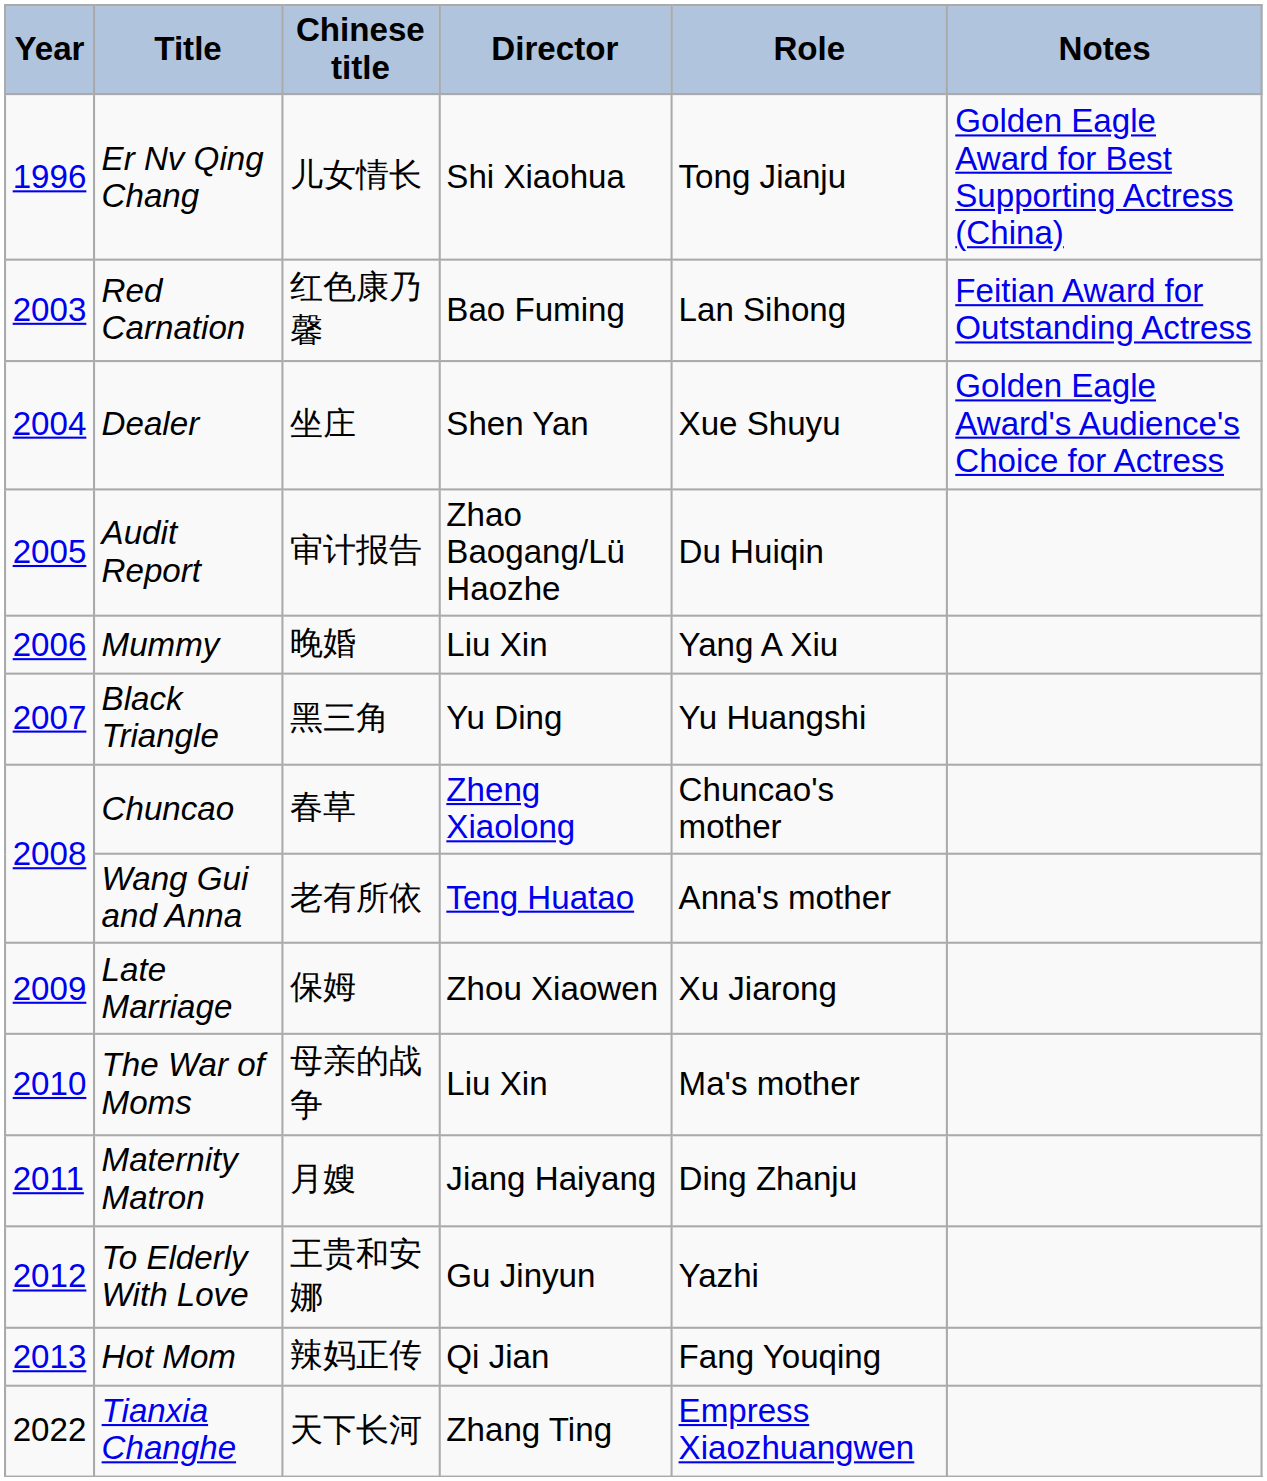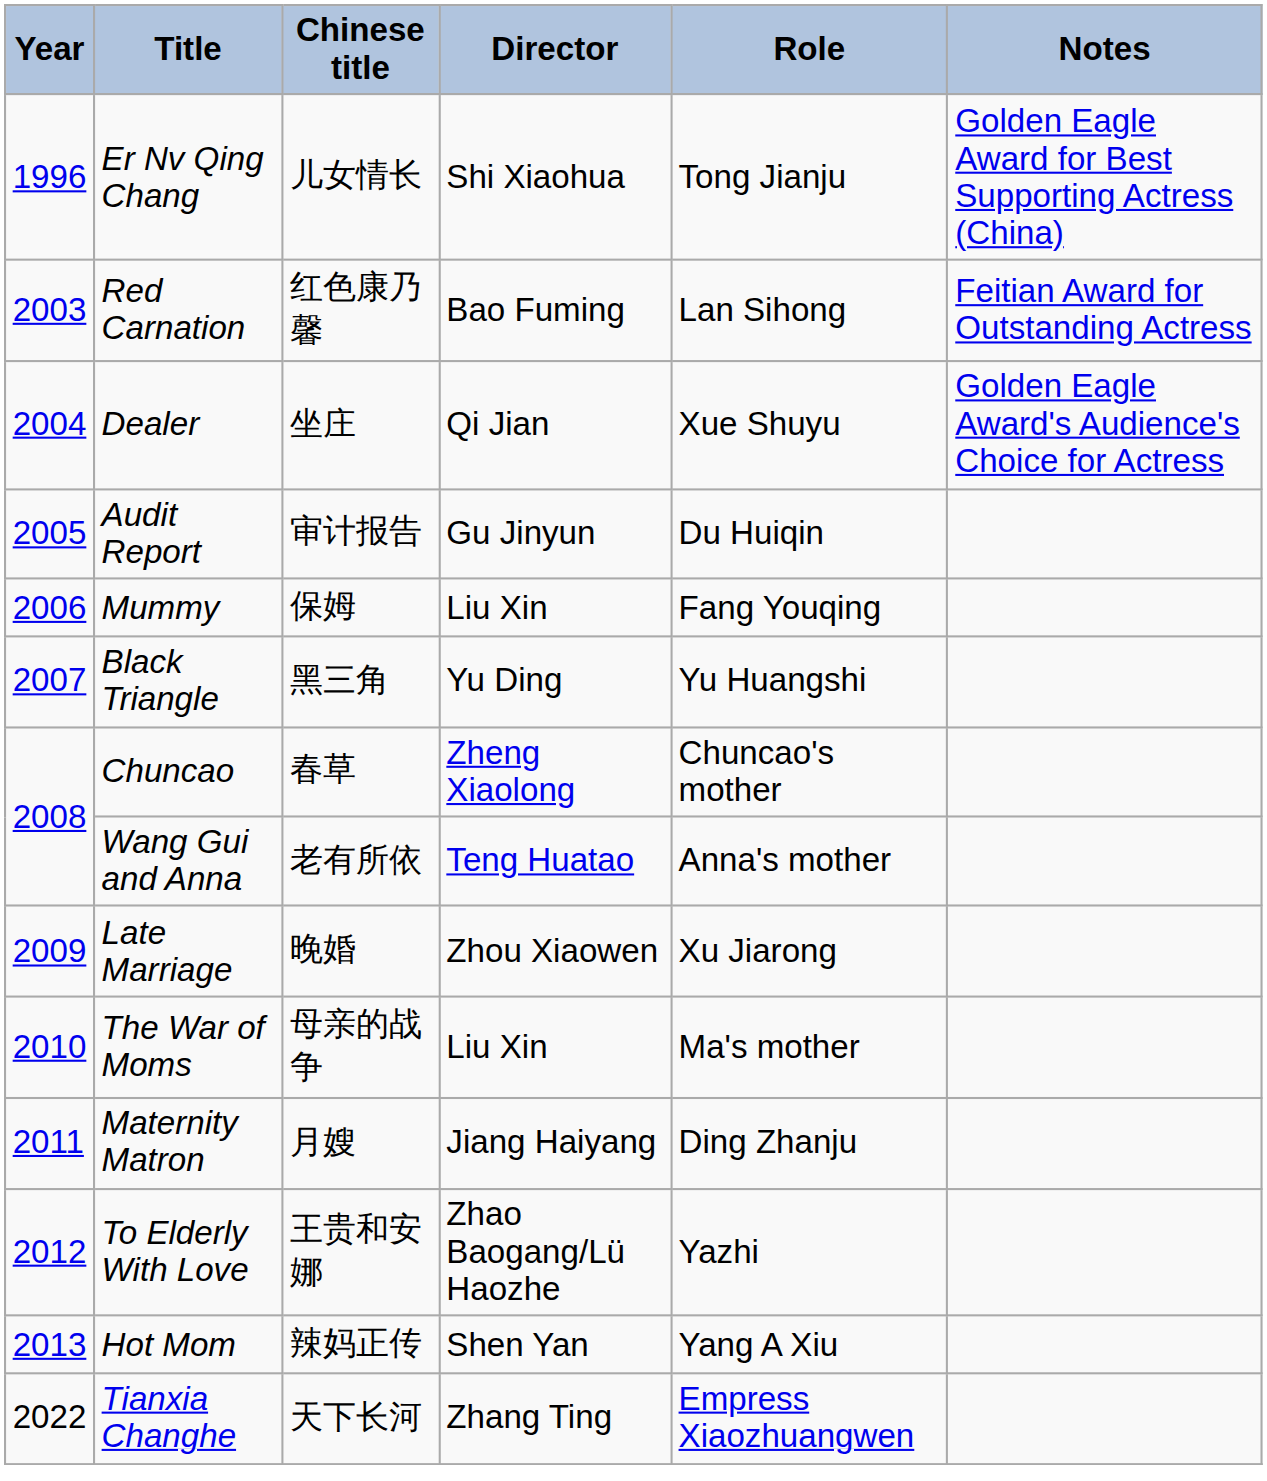Dealer | Director: Shen Yan -> Qi Jian
Audit Report | Director: Zhao Baogang/Lü Haozhe -> Gu Jinyun
Mummy | Chinese title: 晚婚 -> 保姆
Mummy | Role: Yang A Xiu -> Fang Youqing
Late Marriage | Chinese title: 保姆 -> 晚婚
To Elderly With Love | Director: Gu Jinyun -> Zhao Baogang/Lü Haozhe
Hot Mom | Director: Qi Jian -> Shen Yan
Hot Mom | Role: Fang Youqing -> Yang A Xiu
